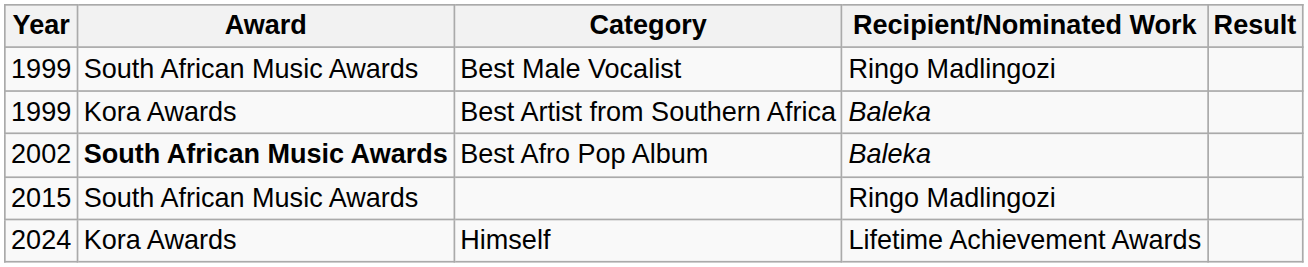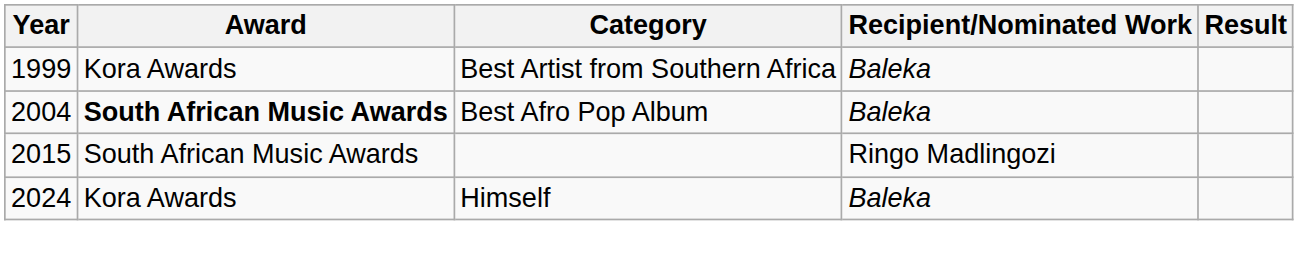- row: 1999 | South African Music Awards | Best Male Vocalist | Ringo Madlingozi
Best Afro Pop Album | Year: 2002 -> 2004
Himself | Recipient/Nominated Work: Lifetime Achievement Awards -> Baleka
